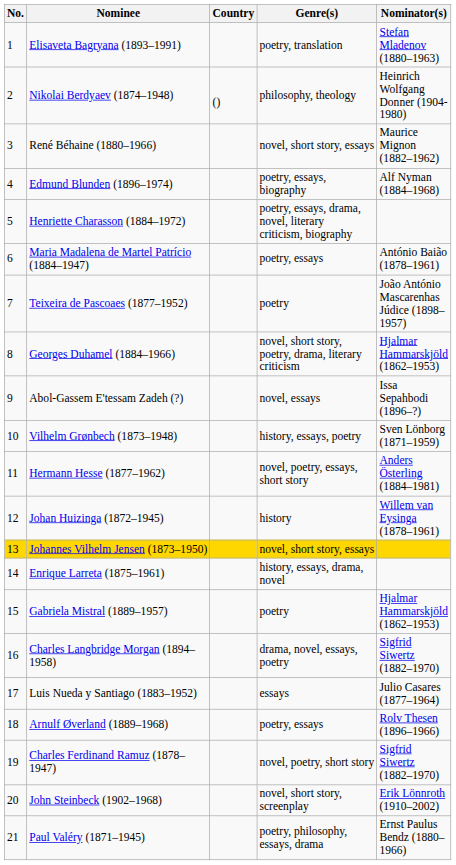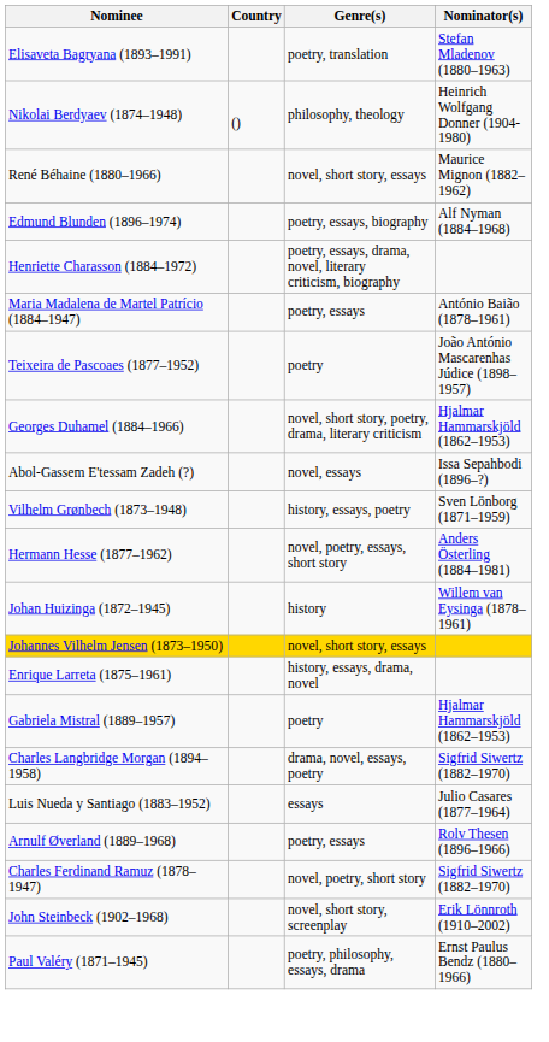- column: No. | 1 | 2 | 3 | 4 | 5 | 6 | 7 | 8 | 9 | 10 | 11 | 12 | 13 | 14 | 15 | 16 | 17 | 18 | 19 | 20 | 21
